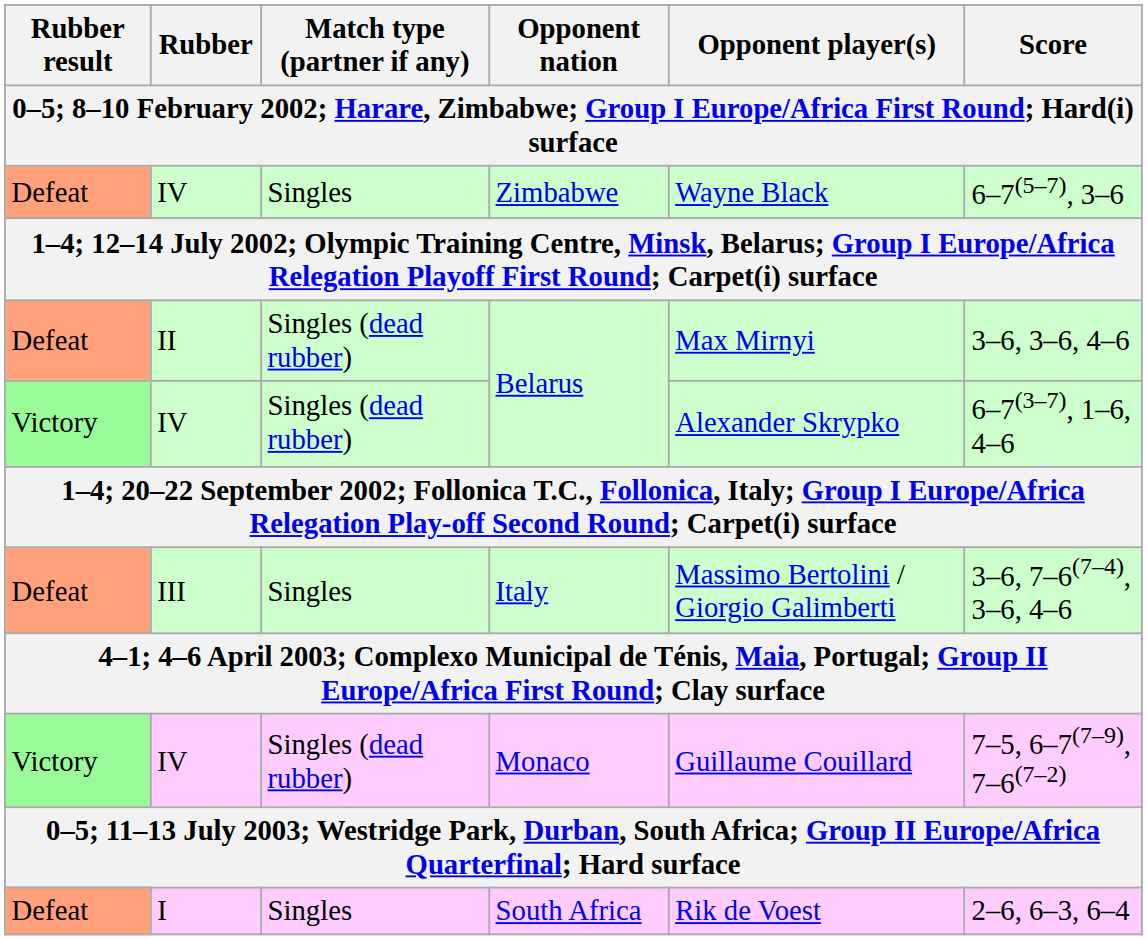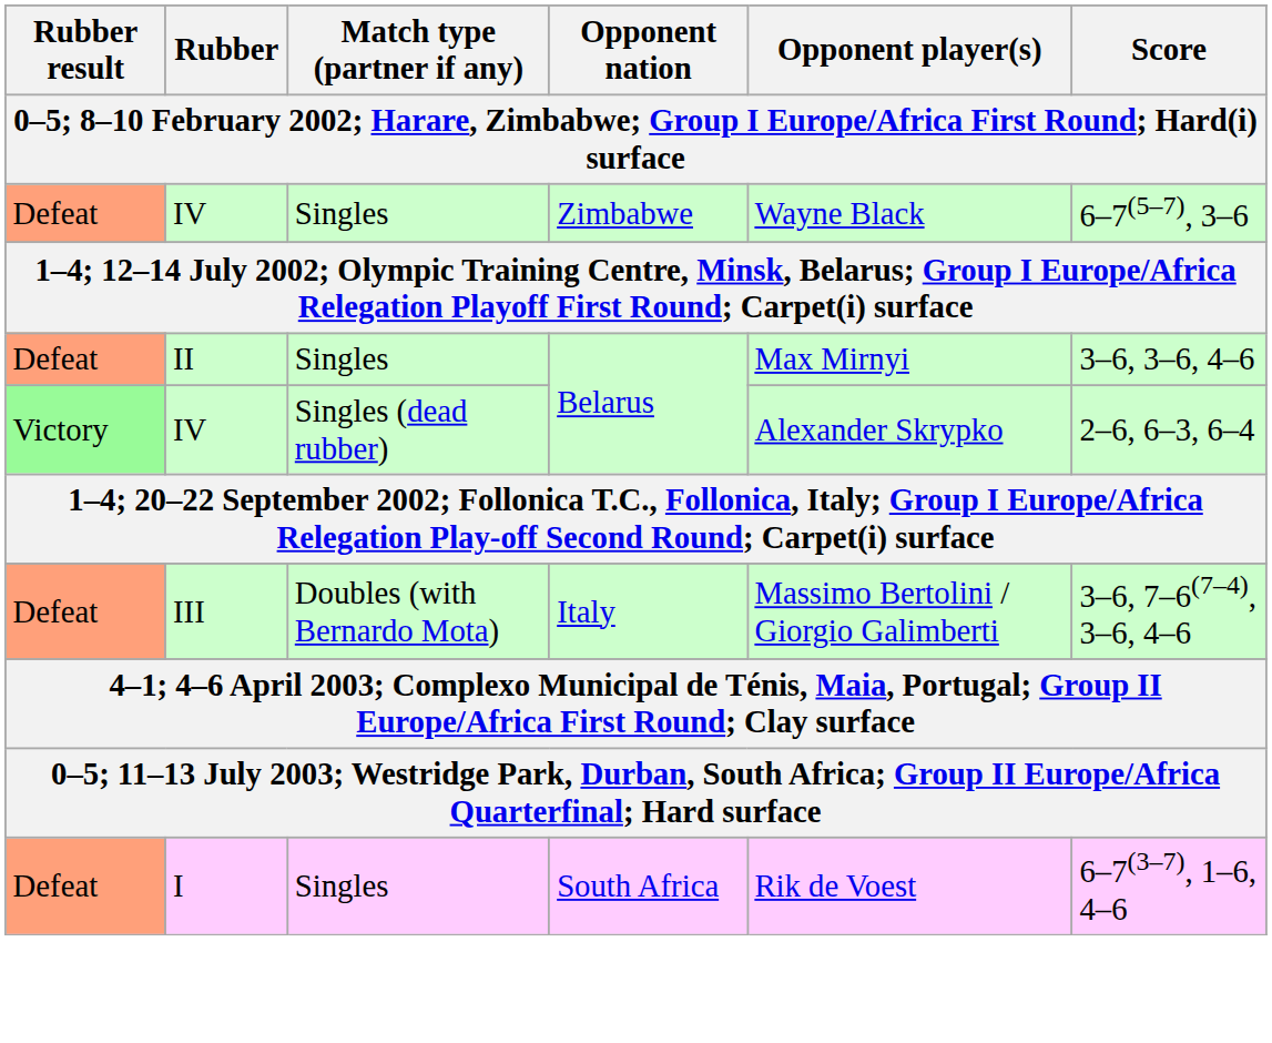II / Belarus | Match type (partner if any): Singles (dead rubber) -> Singles
IV / Belarus | Score: 6–7(3–7), 1–6, 4–6 -> 2–6, 6–3, 6–4
Italy | Match type (partner if any): Singles -> Doubles (with Bernardo Mota)
- row: Victory | IV | Singles (dead rubber) | Monaco | Guillaume Couillard | 7–5, 6–7(7–9), 7–6(7–2)
South Africa | Score: 2–6, 6–3, 6–4 -> 6–7(3–7), 1–6, 4–6
